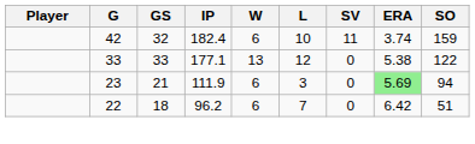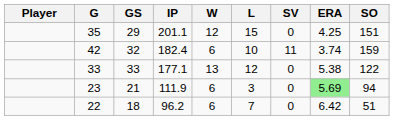+ row: 35 | 29 | 201.1 | 12 | 15 | 0 | 4.25 | 151
